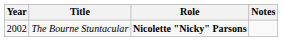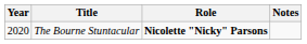The Bourne Stuntacular | Year: 2002 -> 2020
